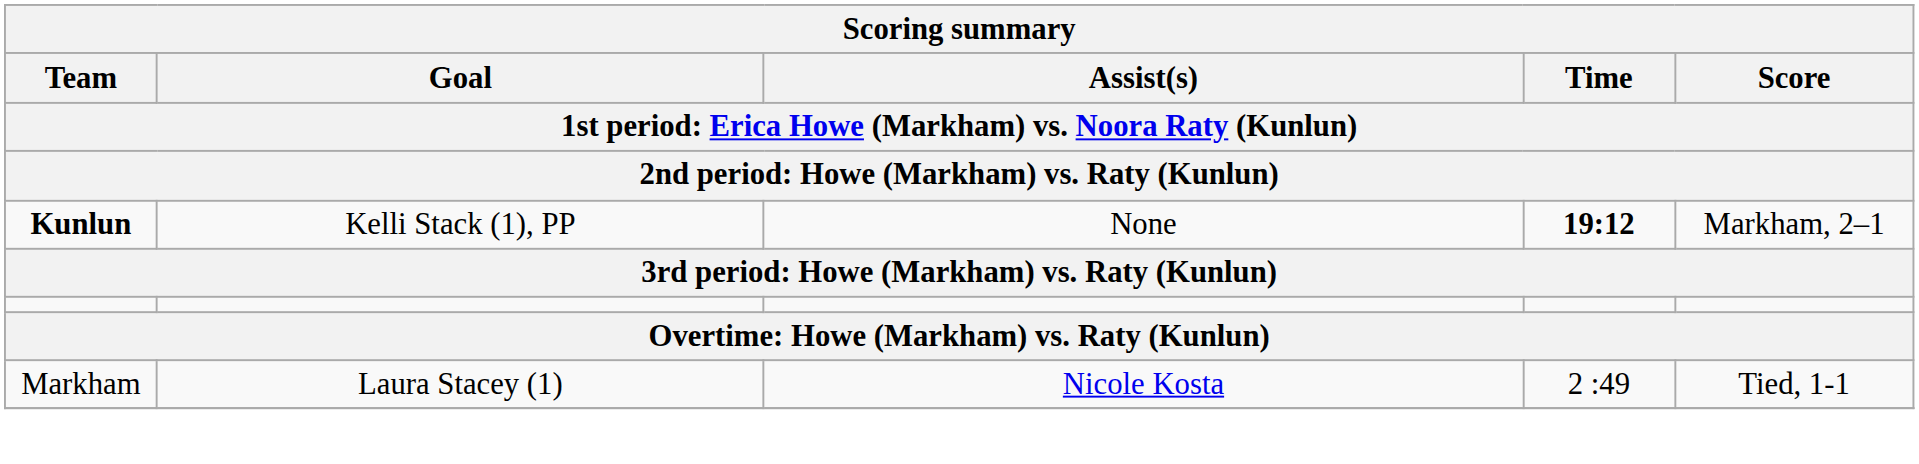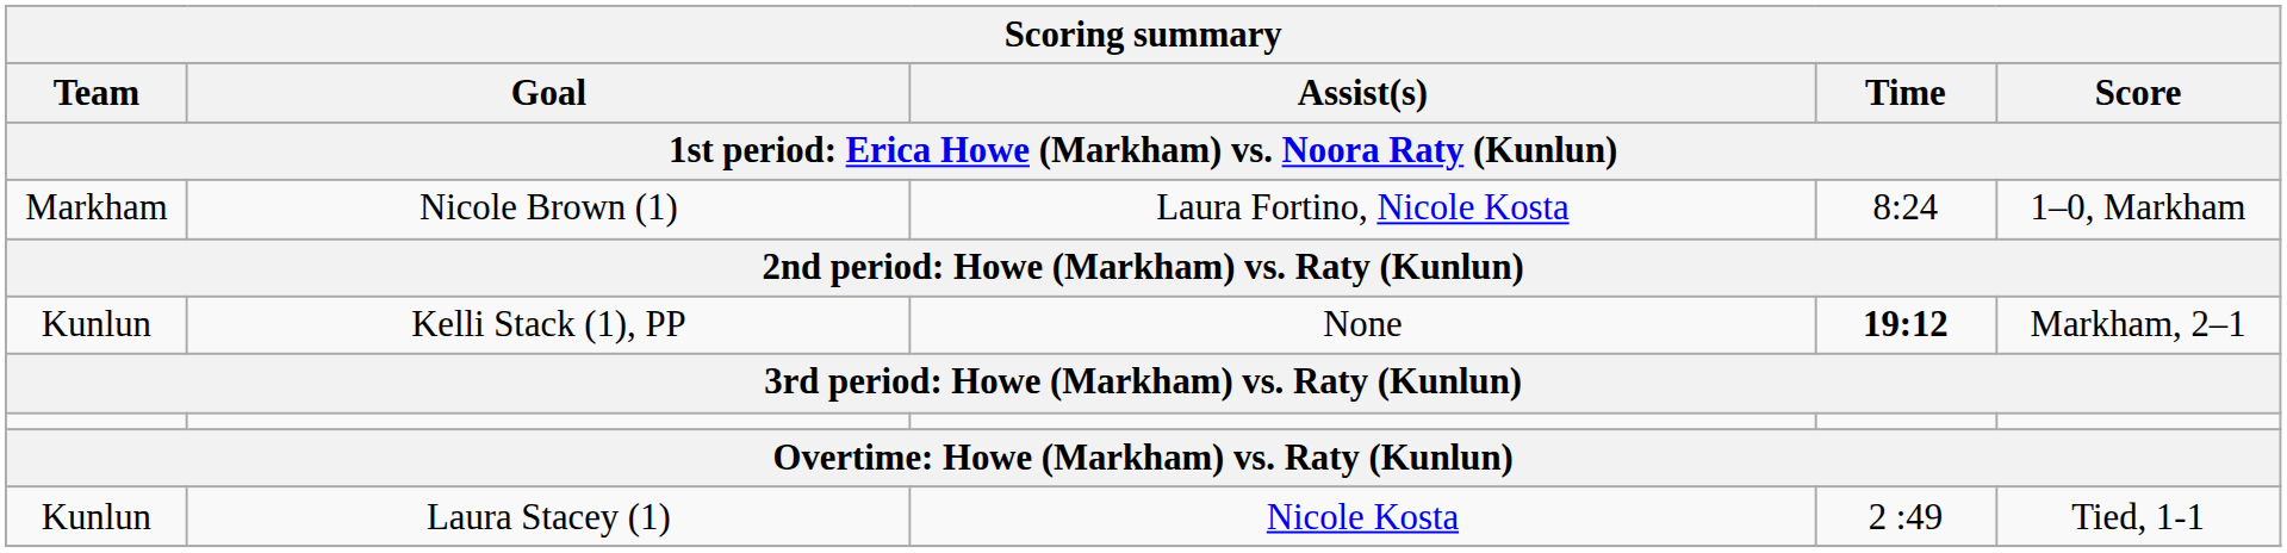+ row: Markham | Nicole Brown (1) | Laura Fortino, Nicole Kosta | 8:24 | 1–0, Markham
Kelli Stack (1), PP | Team: bold -> normal
Laura Stacey (1) | Team: Markham -> Kunlun
